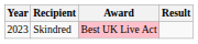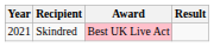Skindred | Year: 2023 -> 2021
